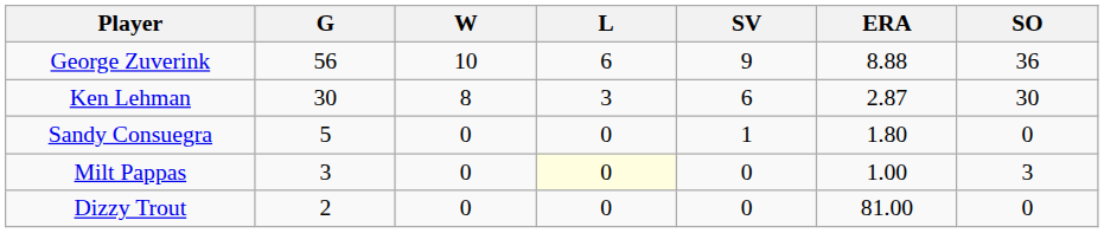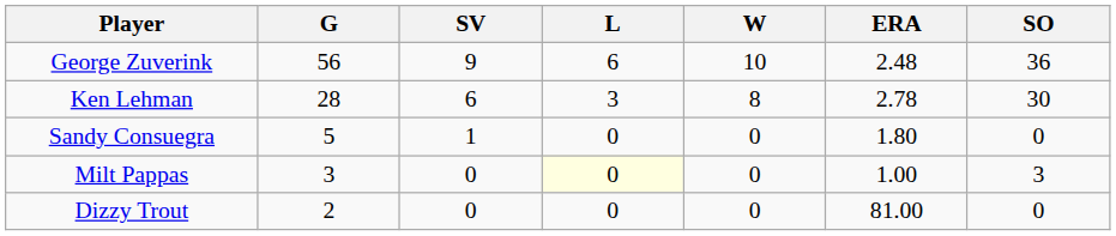columns swapped: W <-> SV
George Zuverink | ERA: 8.88 -> 2.48
Ken Lehman | G: 30 -> 28
Ken Lehman | ERA: 2.87 -> 2.78
